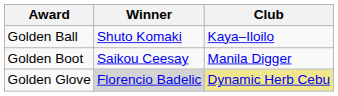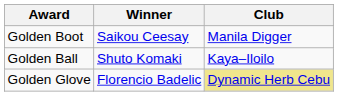rows swapped: Golden Ball <-> Golden Boot
Golden Glove | Winner: lightgrey background -> no background
